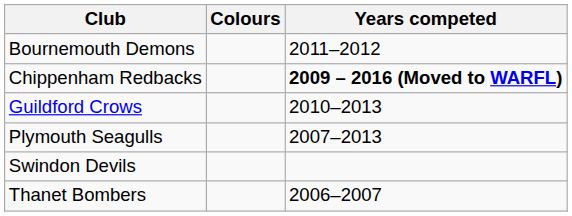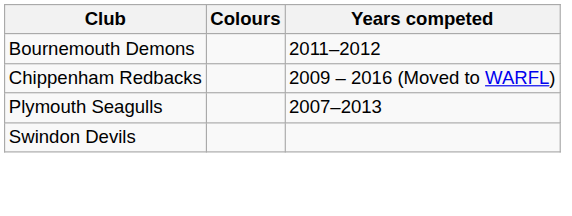Chippenham Redbacks | Years competed: bold -> normal
- row: Guildford Crows | 2010–2013
- row: Thanet Bombers | 2006–2007
